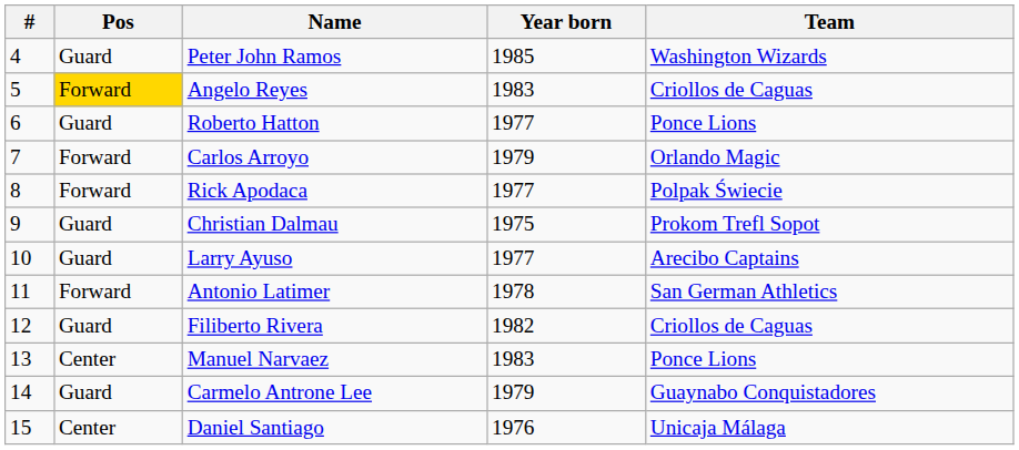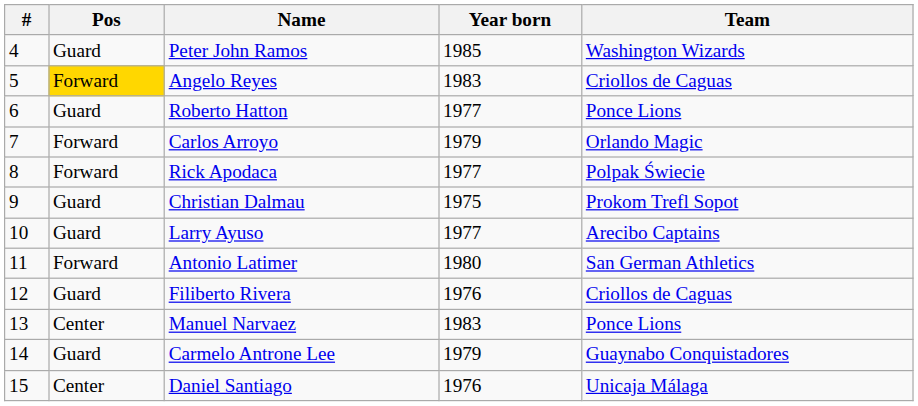Antonio Latimer | Year born: 1978 -> 1980
Filiberto Rivera | Year born: 1982 -> 1976
